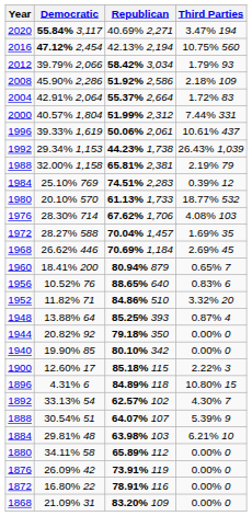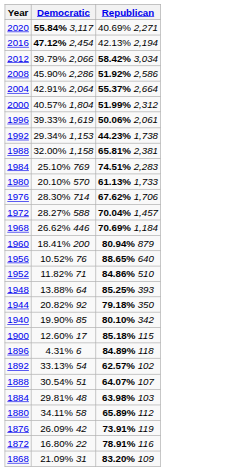- column: Third Parties | 3.47% 194 | 10.75% 560 | 1.79% 93 | 2.18% 109 | 1.72% 83 | 7.44% 331 | 10.61% 437 | 26.43% 1,039 | 2.19% 79 | 0.39% 12 | 18.77% 532 | 4.08% 103 | 1.69% 35 | 2.69% 45 | 0.65% 7 | 0.83% 6 | 3.32% 20 | 0.87% 4 | 0.00% 0 | 0.00% 0 | 2.22% 3 | 10.80% 15 | 4.30% 7 | 5.39% 9 | 6.21% 10 | 0.00% 0 | 0.00% 0 | 0.00% 0 | 0.00% 0
